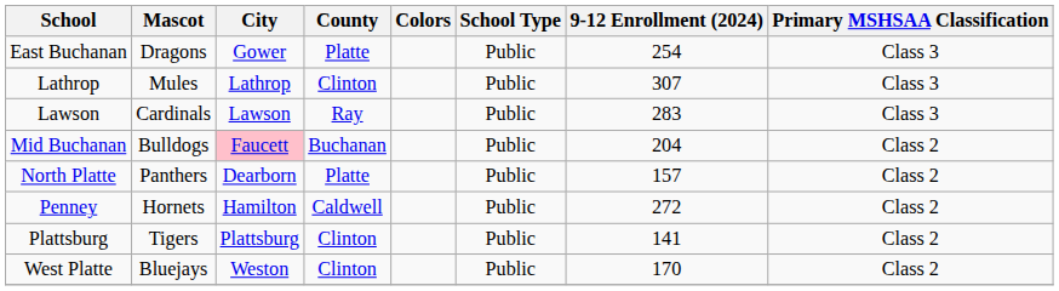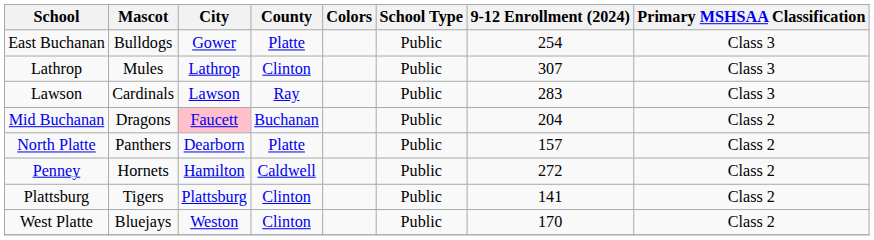East Buchanan | Mascot: Dragons -> Bulldogs
Mid Buchanan | Mascot: Bulldogs -> Dragons
